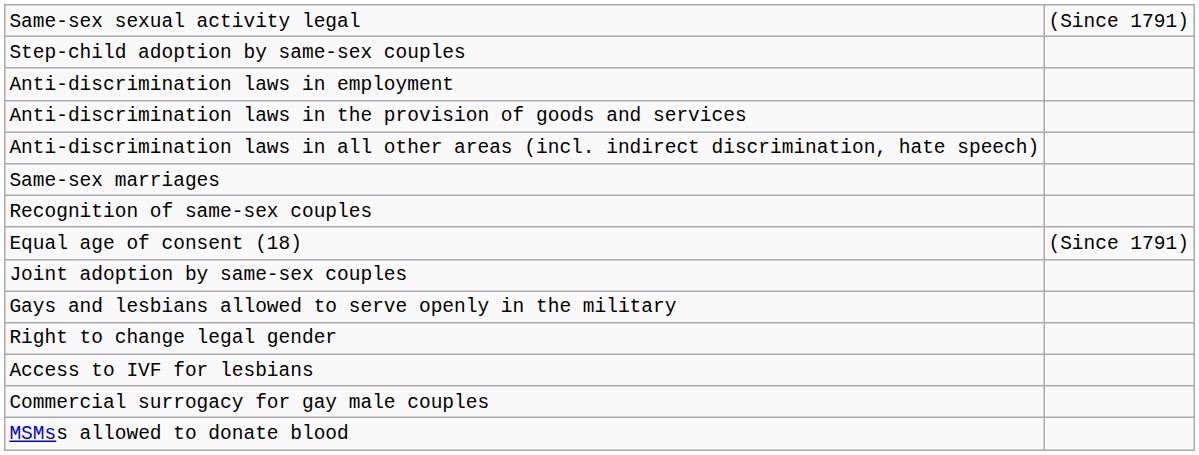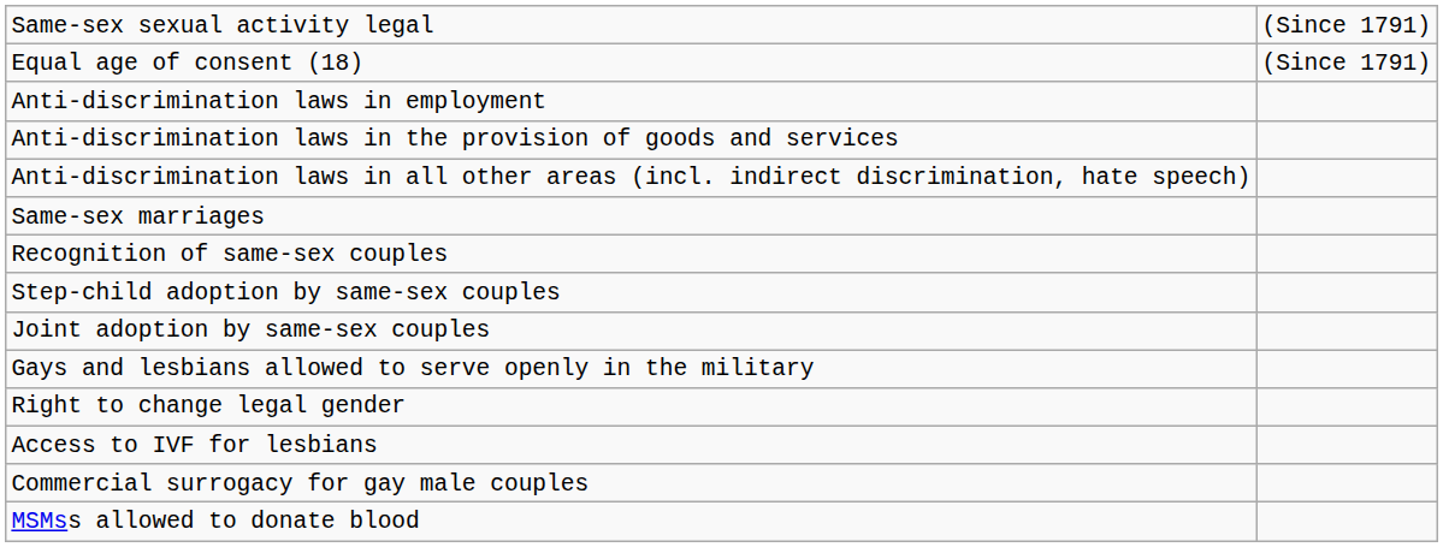rows swapped: Equal age of consent (18) <-> Step-child adoption by same-sex couples
